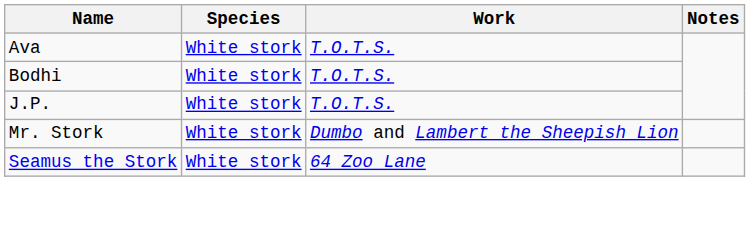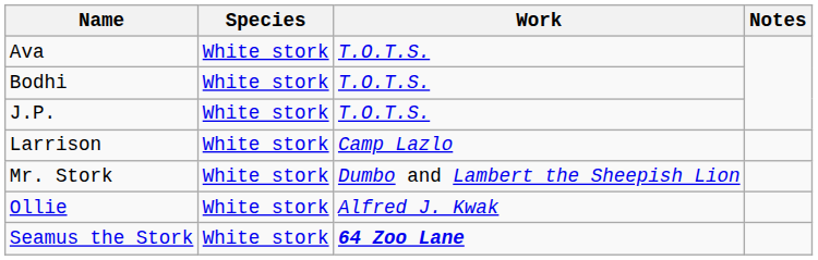+ row: Larrison | White stork | Camp Lazlo
+ row: Ollie | White stork | Alfred J. Kwak
Seamus the Stork | Work: normal -> bold
